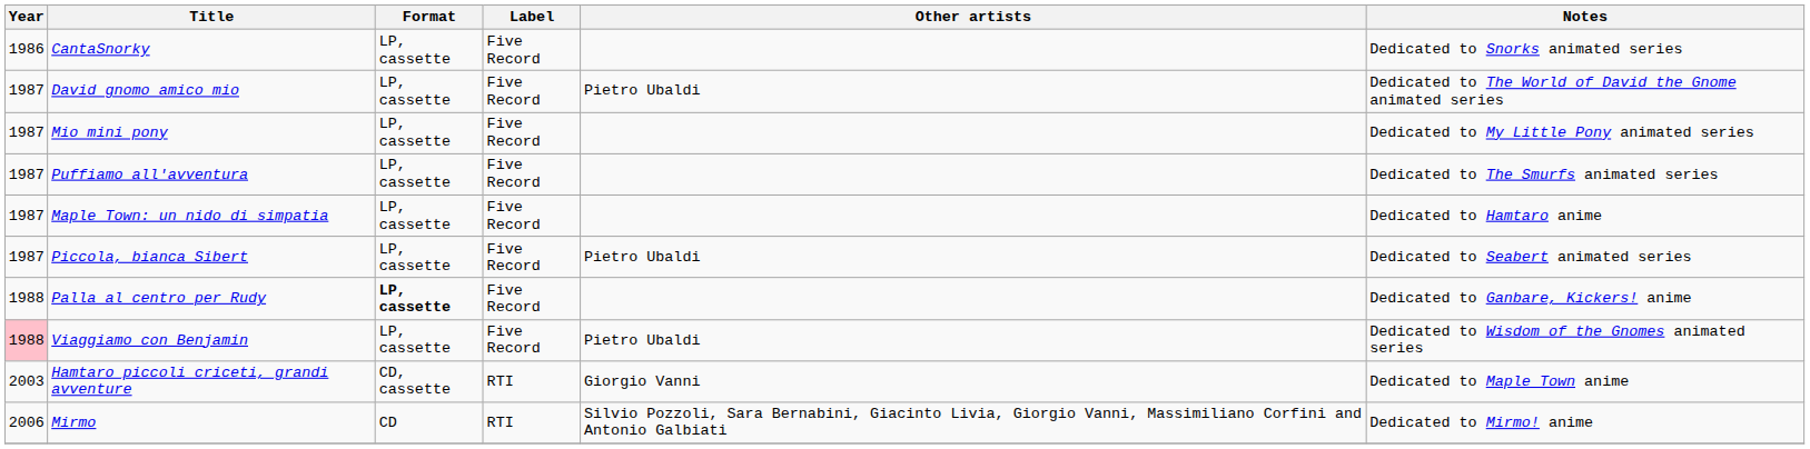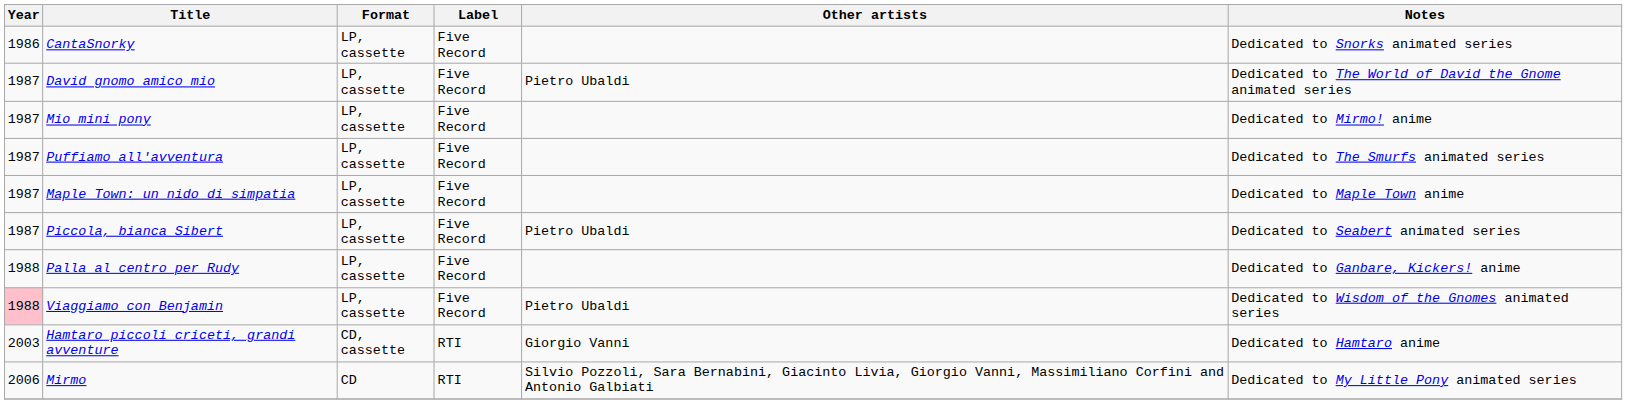Mio mini pony | Notes: Dedicated to My Little Pony animated series -> Dedicated to Mirmo! anime
Maple Town: un nido di simpatia | Notes: Dedicated to Hamtaro anime -> Dedicated to Maple Town anime
Palla al centro per Rudy | Format: bold -> normal
Hamtaro piccoli criceti, grandi avventure | Notes: Dedicated to Maple Town anime -> Dedicated to Hamtaro anime
Mirmo | Notes: Dedicated to Mirmo! anime -> Dedicated to My Little Pony animated series
